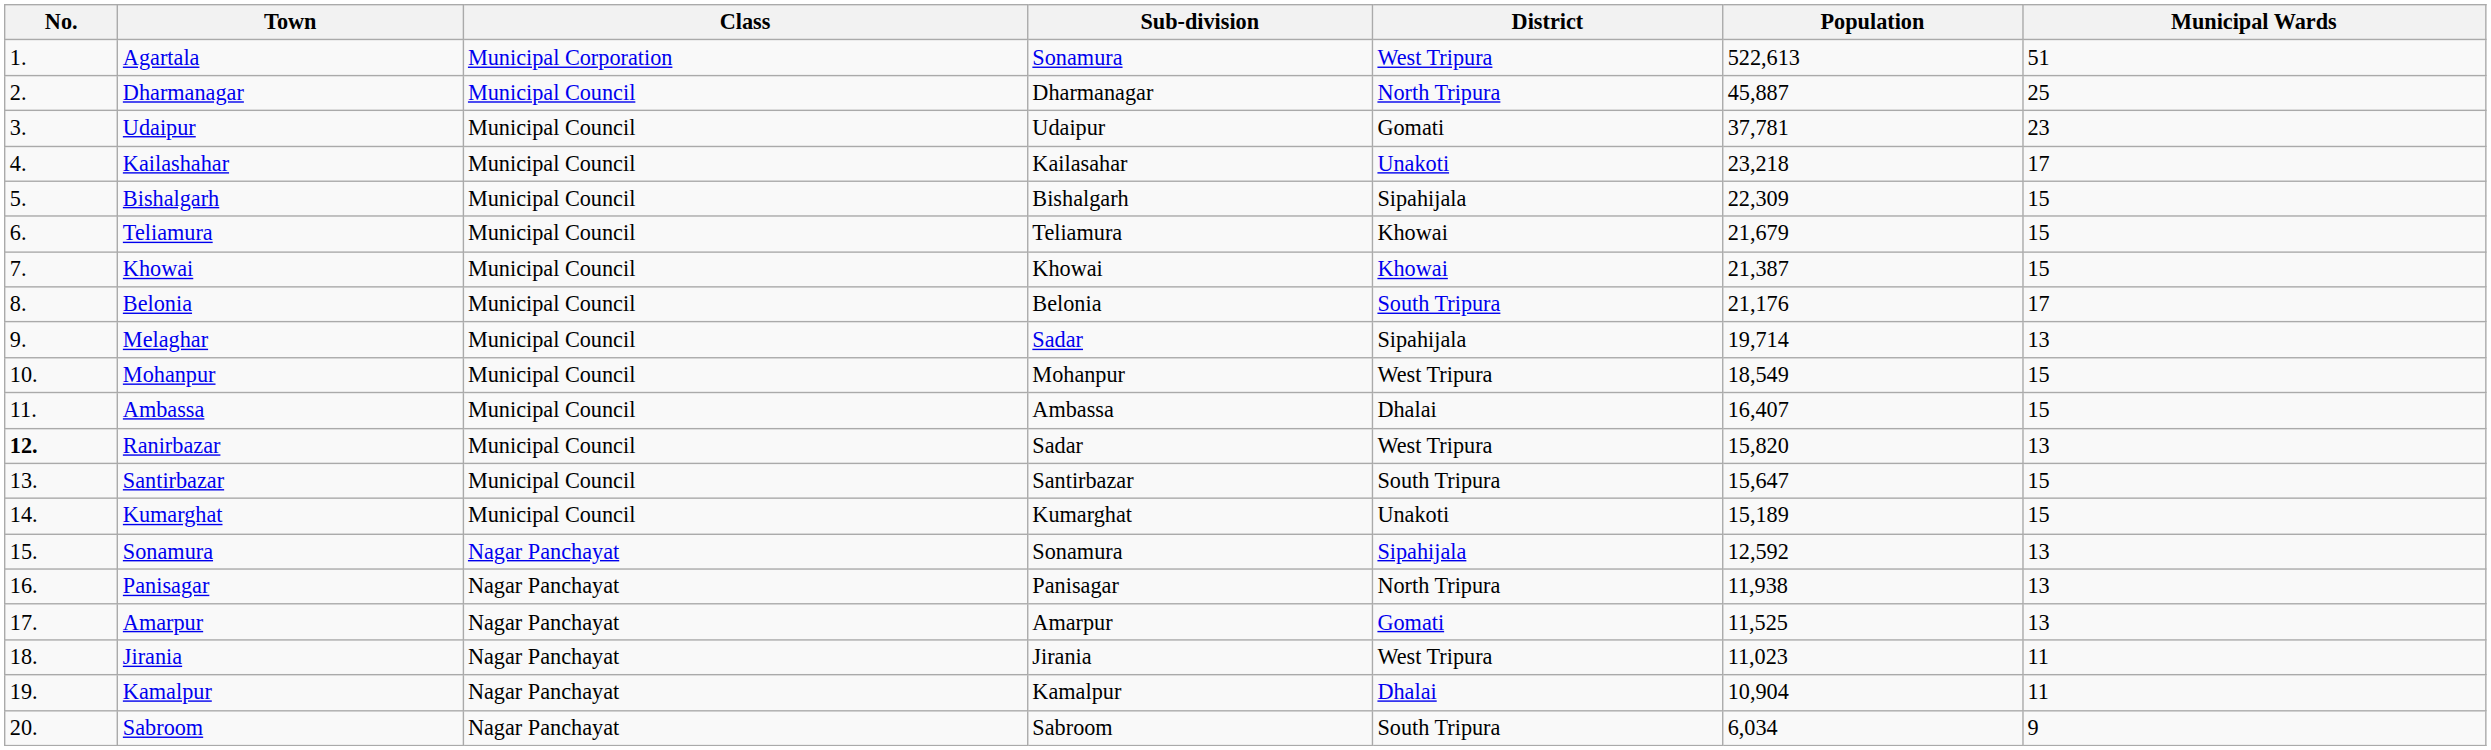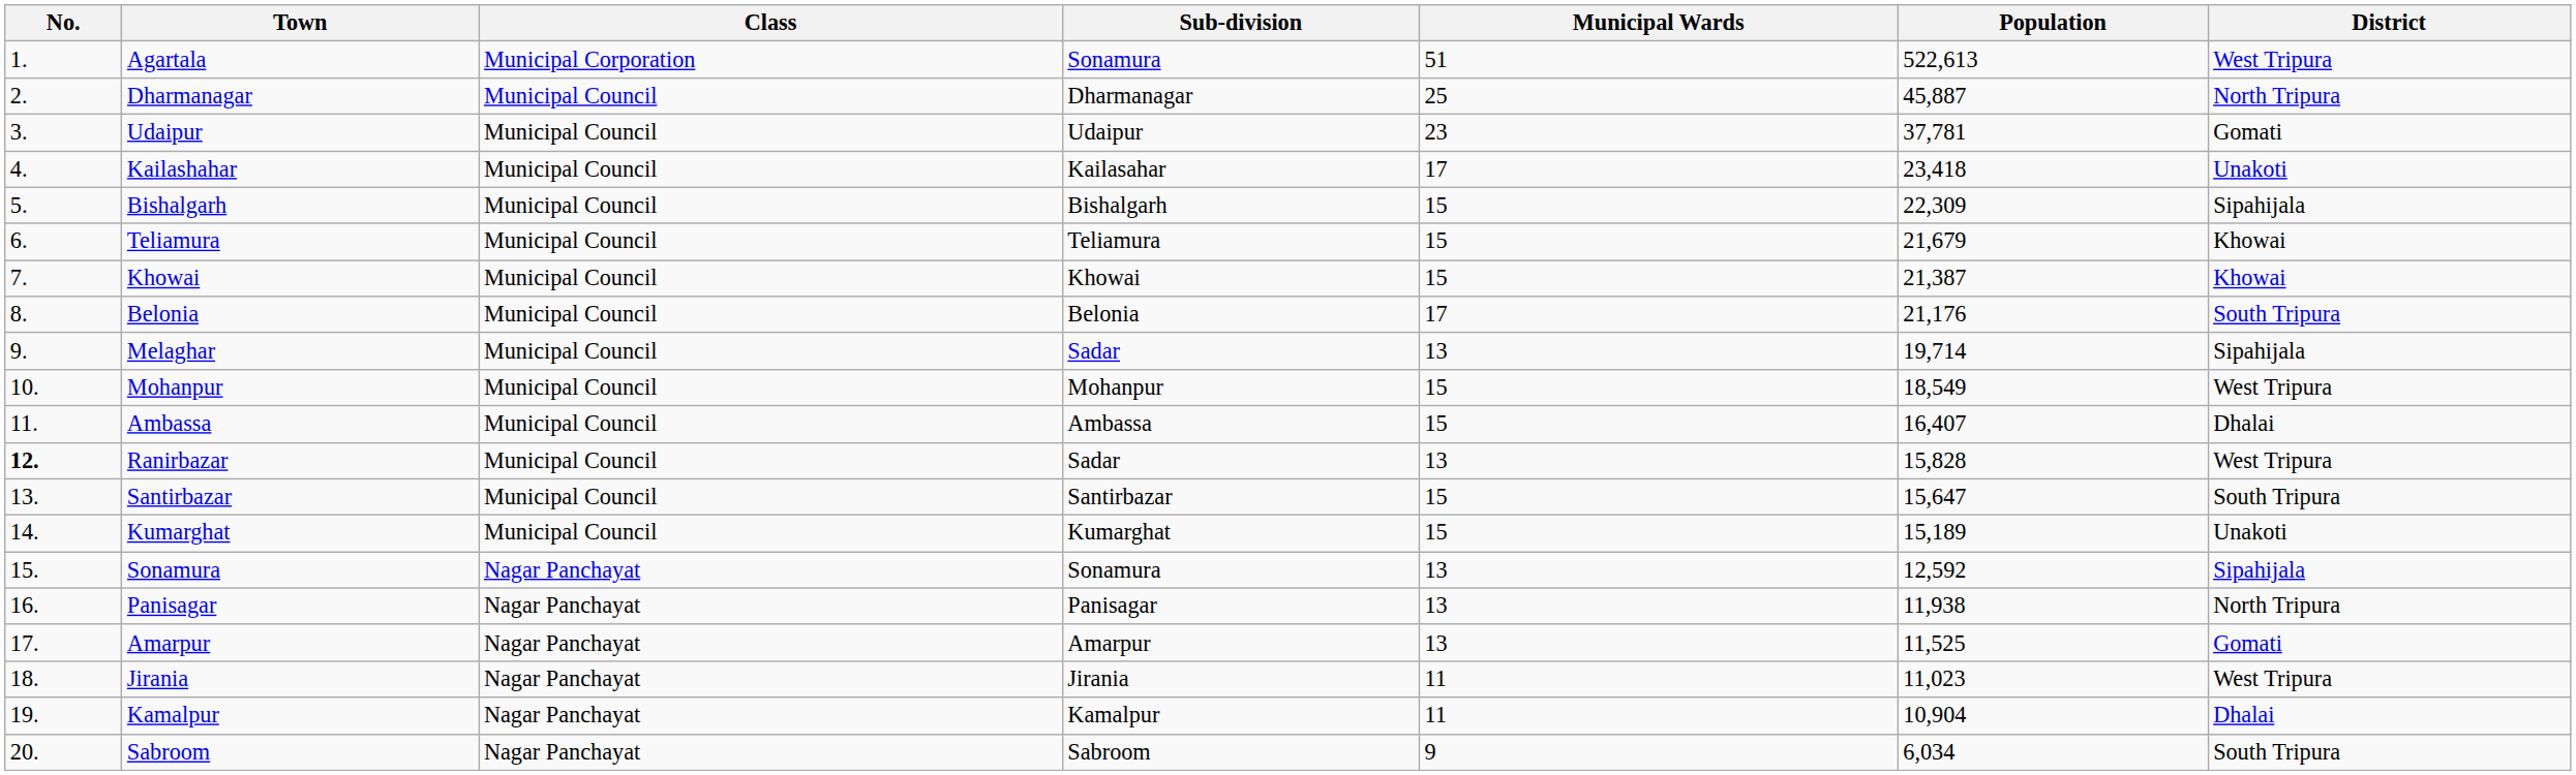columns swapped: District <-> Municipal Wards
Kailashahar | Population: 23,218 -> 23,418
Ranirbazar | Population: 15,820 -> 15,828
